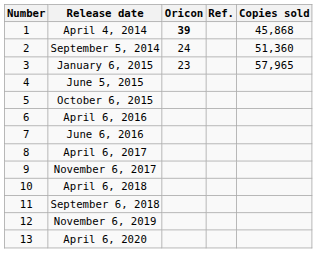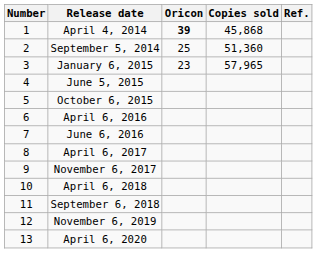columns swapped: Copies sold <-> Ref.
September 5, 2014 | Oricon: 24 -> 25
